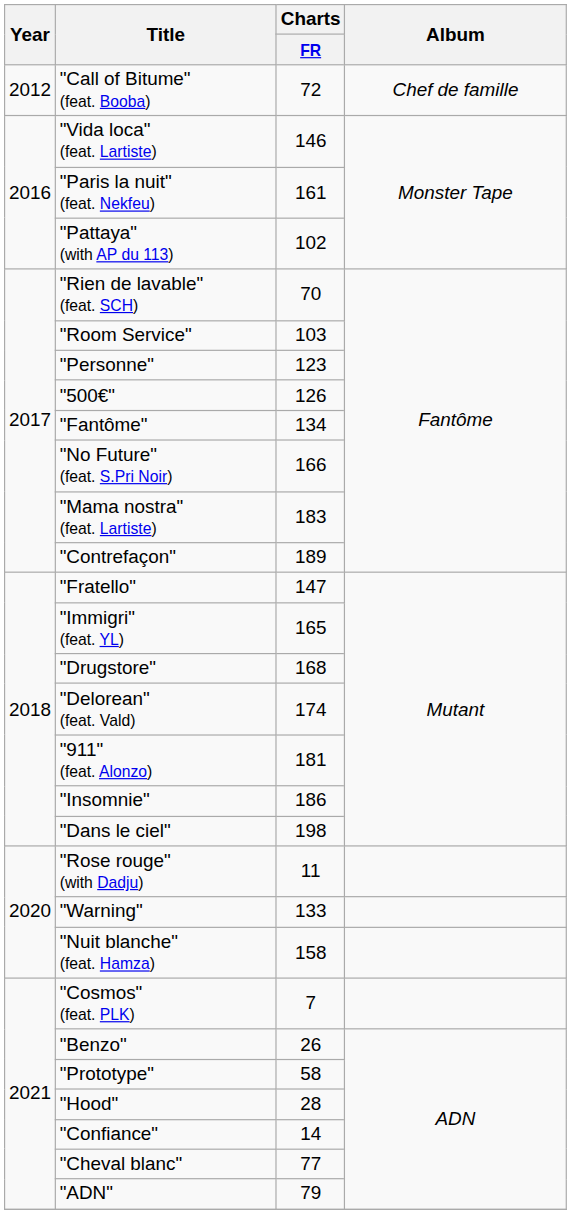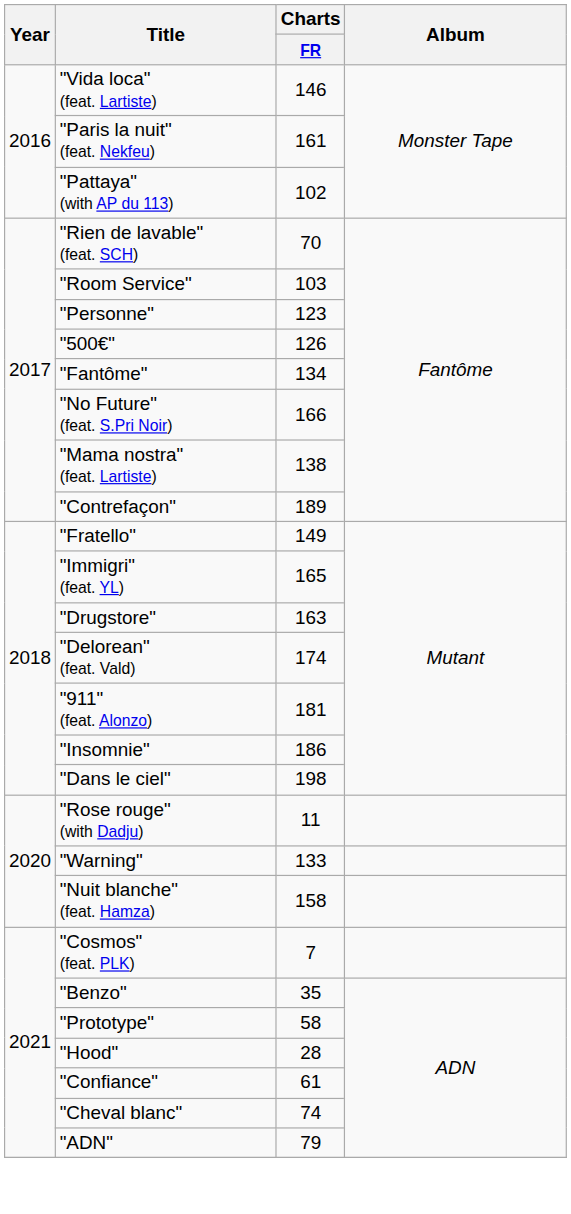- row: 2012 | "Call of Bitume" (feat. Booba) | 72 | Chef de famille
"Mama nostra" (feat. Lartiste) | Charts / FR: 183 -> 138
"Fratello" | Charts / FR: 147 -> 149
"Drugstore" | Charts / FR: 168 -> 163
"Benzo" | Charts / FR: 26 -> 35
"Confiance" | Charts / FR: 14 -> 61
"Cheval blanc" | Charts / FR: 77 -> 74
